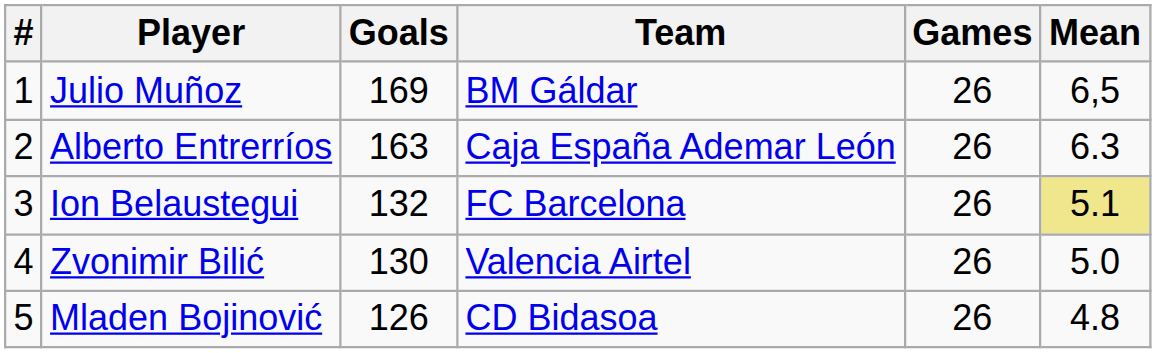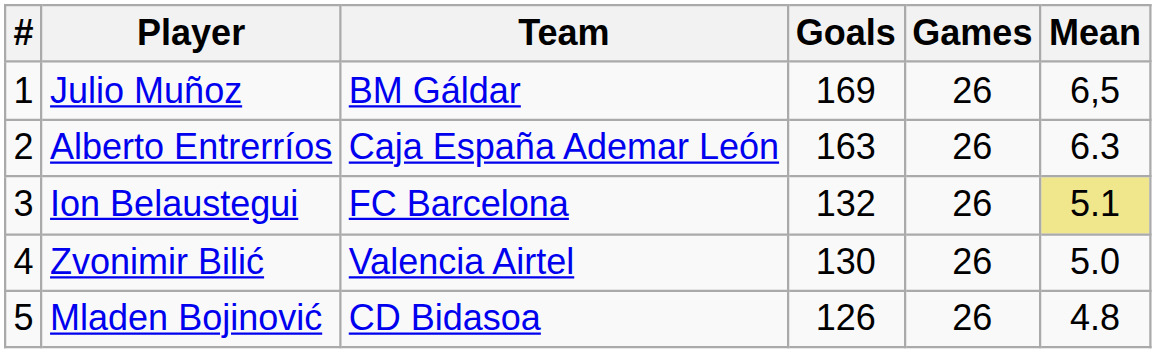columns swapped: Team <-> Goals
